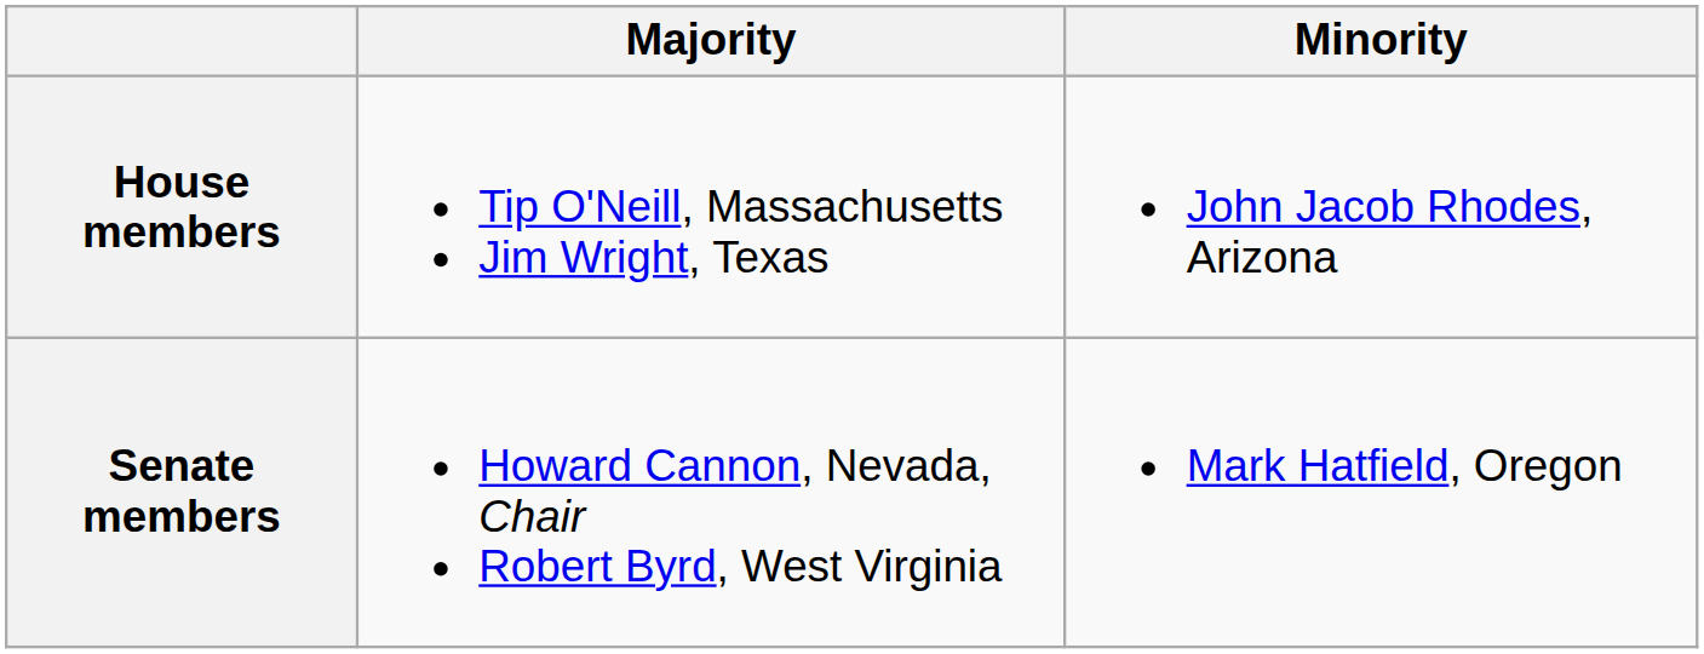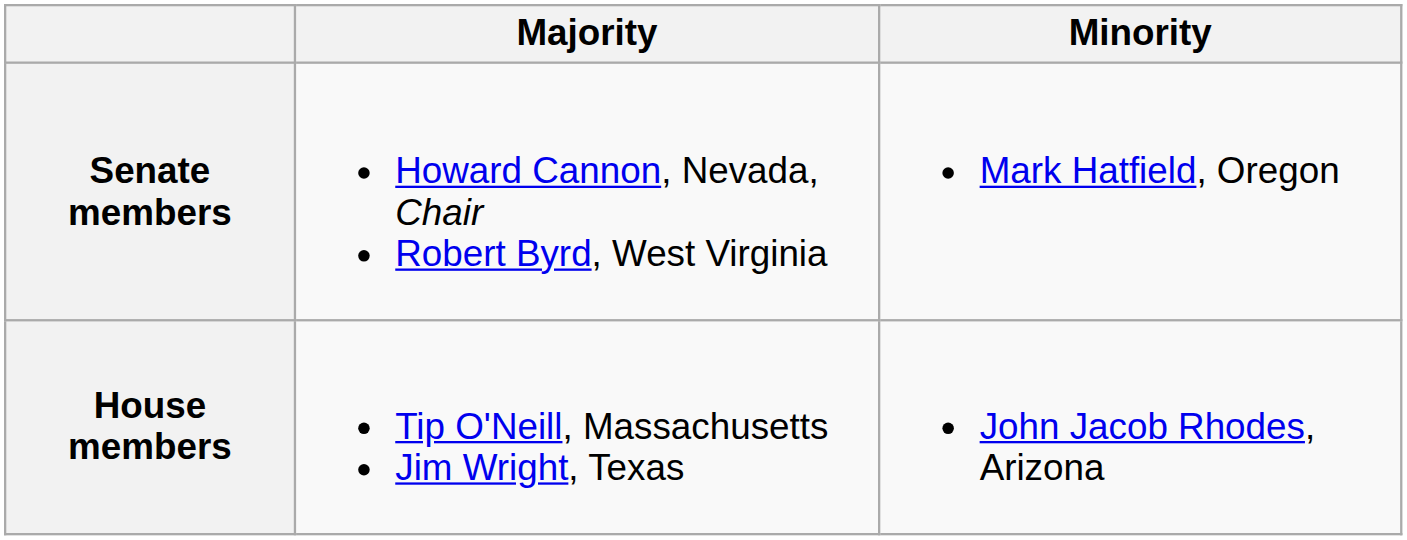rows swapped: Senate members <-> House members
